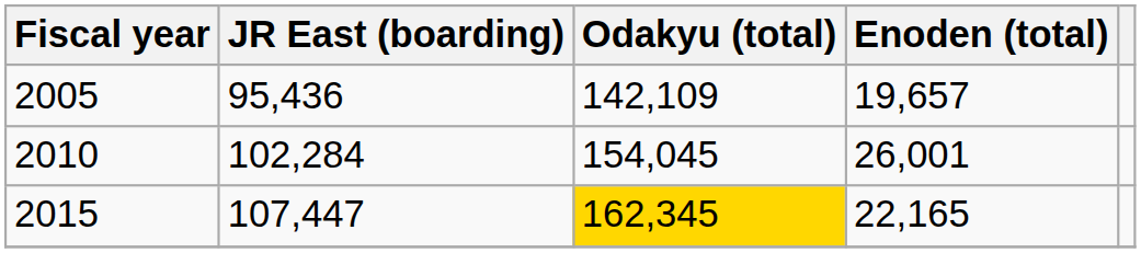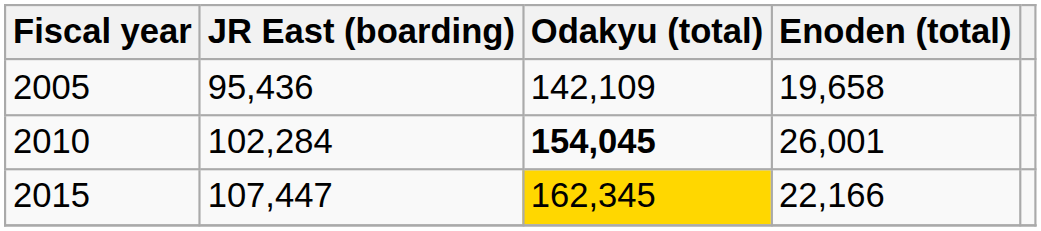2005 | Enoden (total): 19,657 -> 19,658
2010 | Odakyu (total): normal -> bold
2015 | Enoden (total): 22,165 -> 22,166
